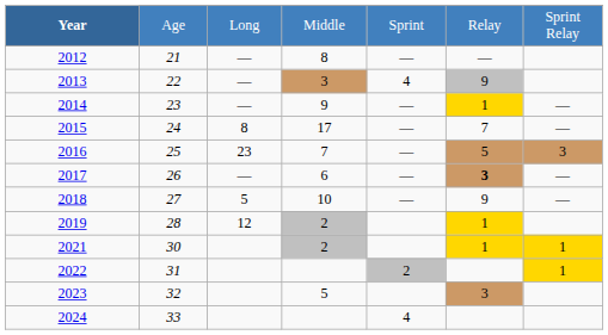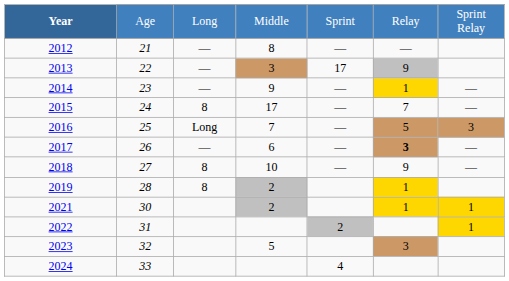2013 | column 5: 4 -> 17
2016 | column 3: 23 -> Long
2018 | column 3: 5 -> 8
2019 | column 3: 12 -> 8
